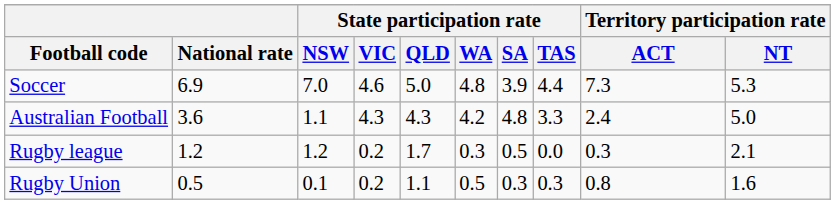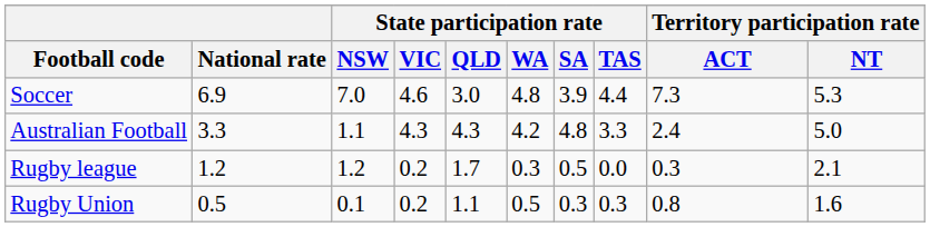Soccer | State participation rate / QLD: 5.0 -> 3.0
Australian Football | National rate: 3.6 -> 3.3
